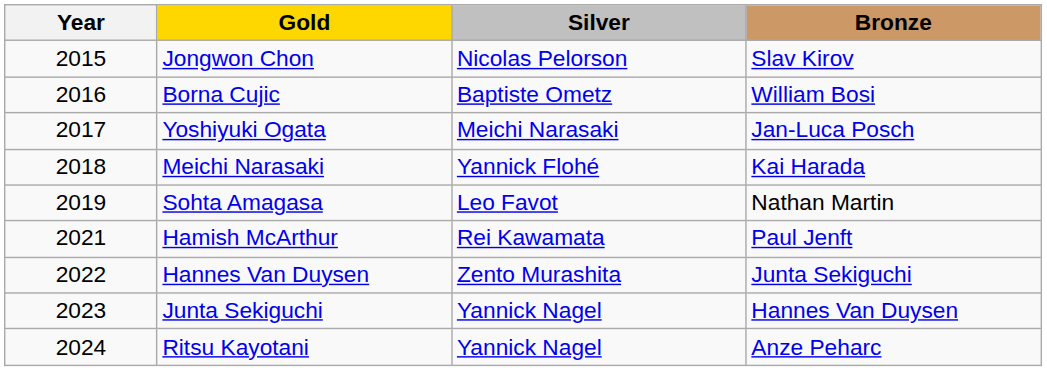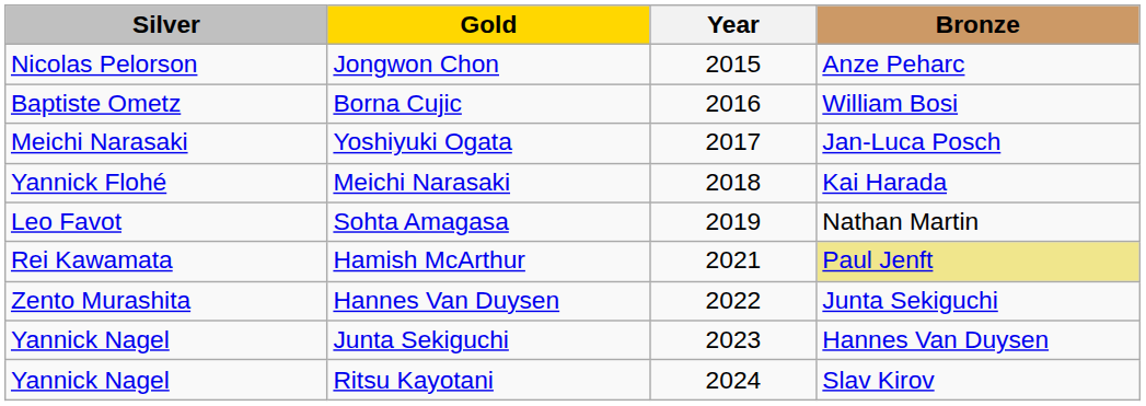columns swapped: Year <-> Silver
Jongwon Chon | Bronze: Slav Kirov -> Anze Peharc
Hamish McArthur | Bronze: no background -> khaki background
Ritsu Kayotani | Bronze: Anze Peharc -> Slav Kirov
